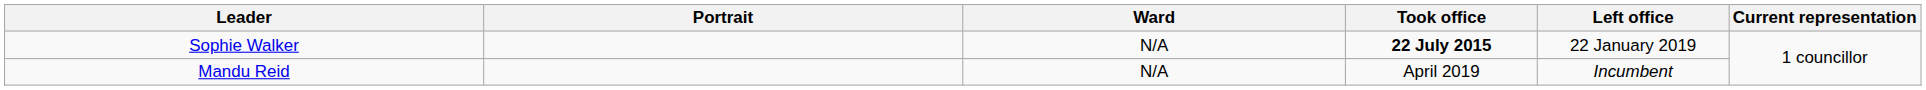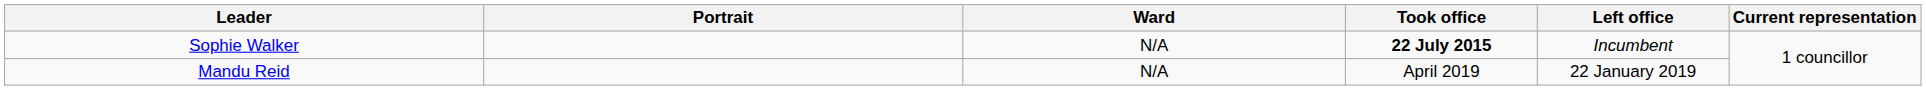Sophie Walker | Left office: 22 January 2019 -> Incumbent
Mandu Reid | Left office: Incumbent -> 22 January 2019
